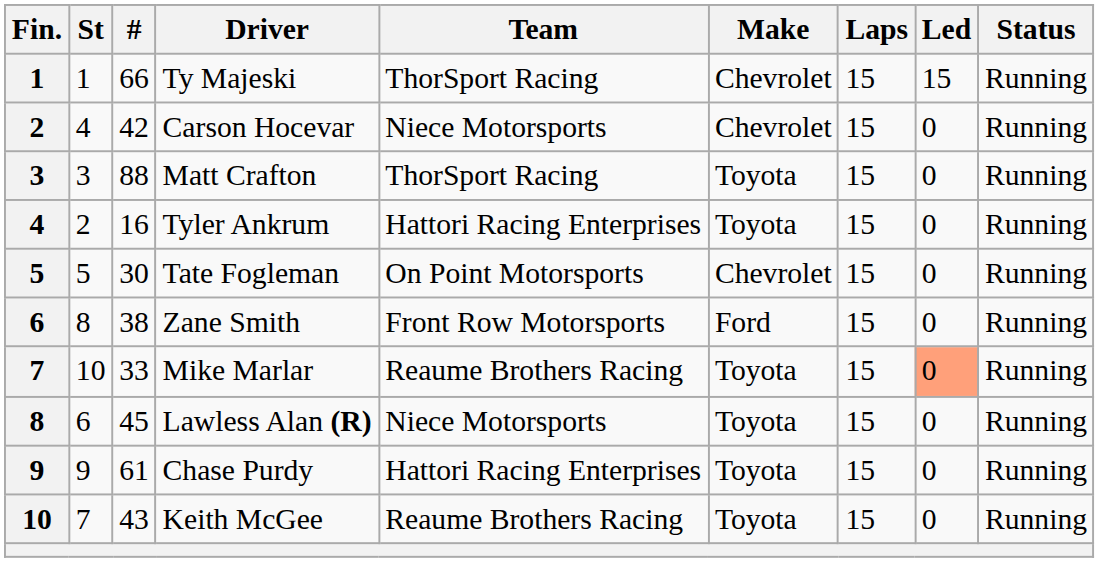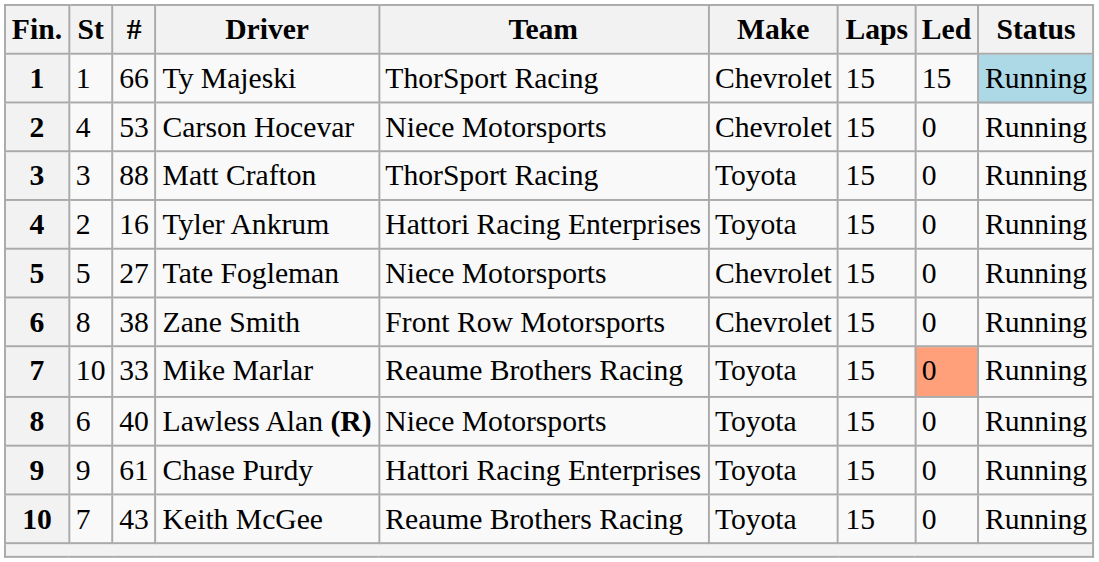Ty Majeski | Status: no background -> lightblue background
Carson Hocevar | #: 42 -> 53
Tate Fogleman | #: 30 -> 27
Tate Fogleman | Team: On Point Motorsports -> Niece Motorsports
Zane Smith | Make: Ford -> Chevrolet
Lawless Alan (R) | #: 45 -> 40
